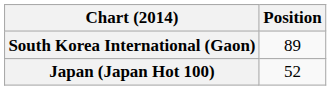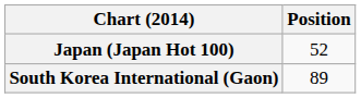rows swapped: Japan (Japan Hot 100) <-> South Korea International (Gaon)
